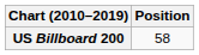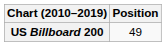US Billboard 200 | Position: 58 -> 49
